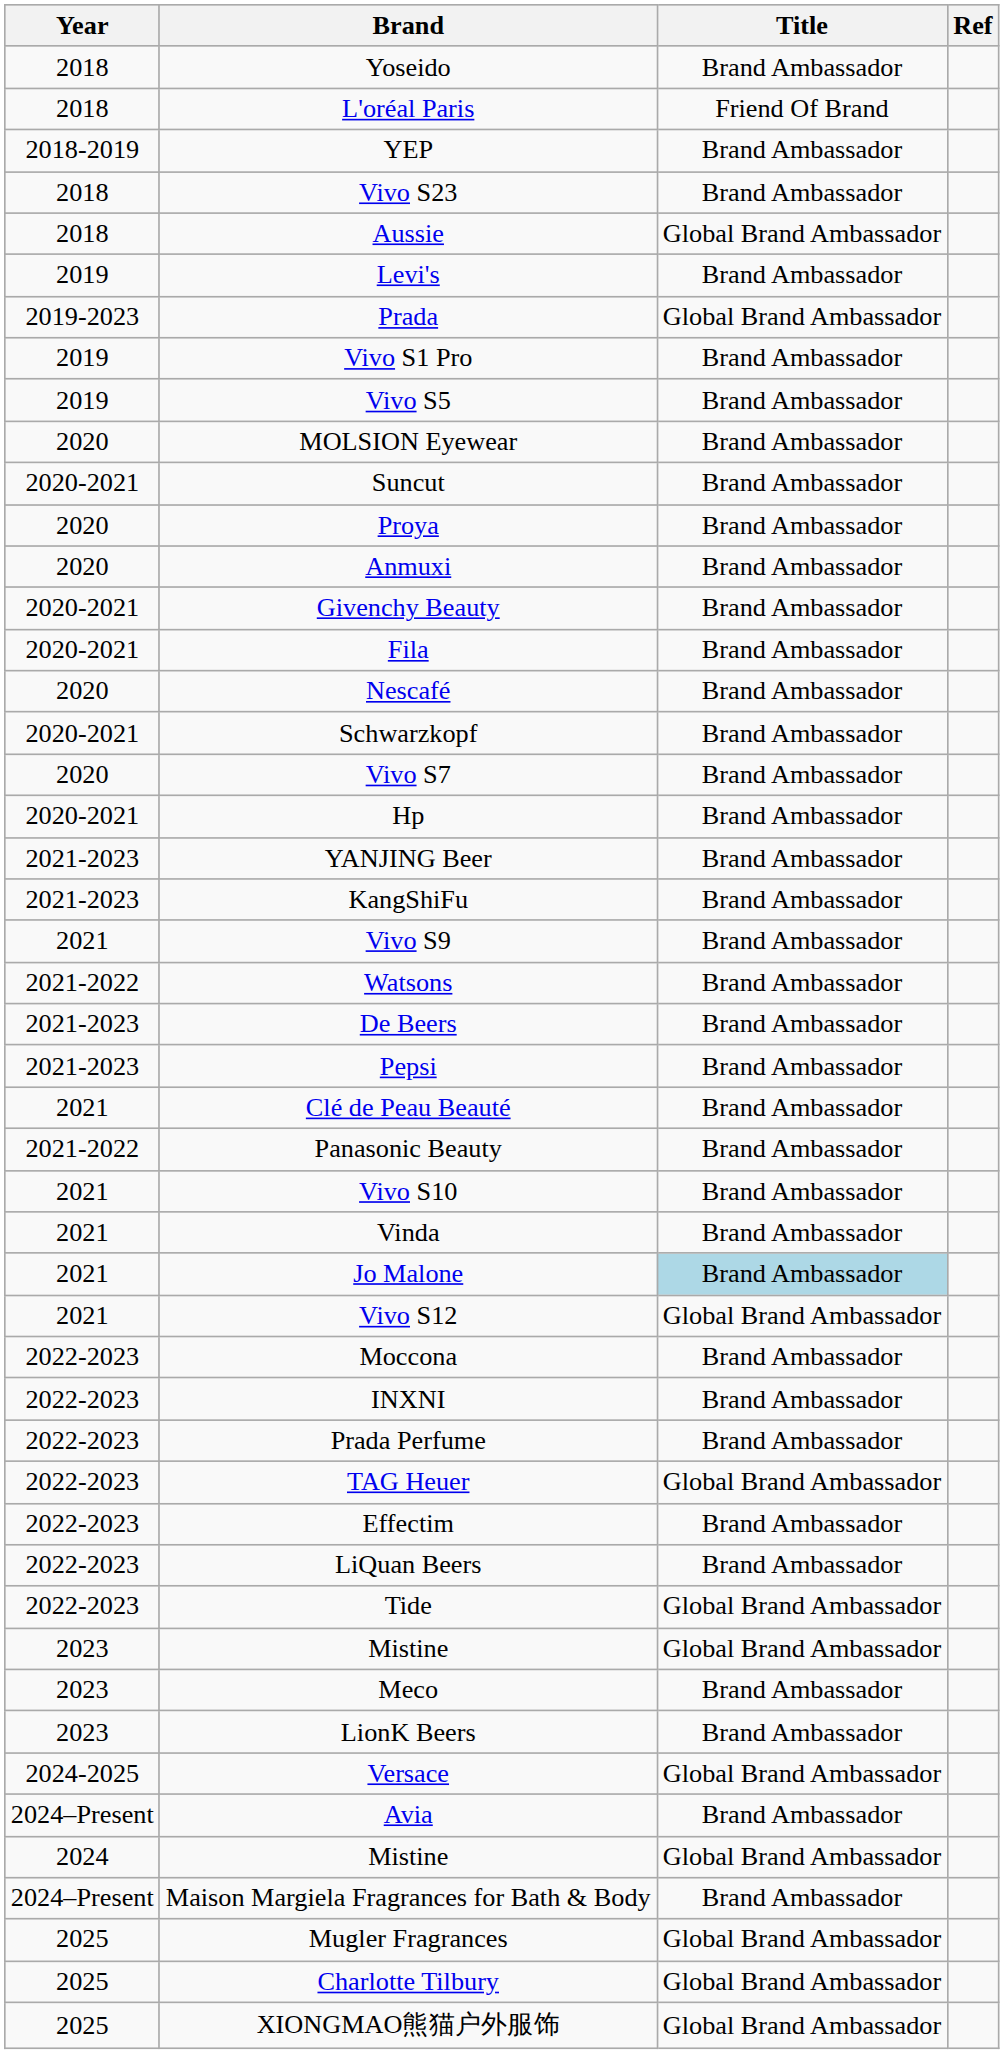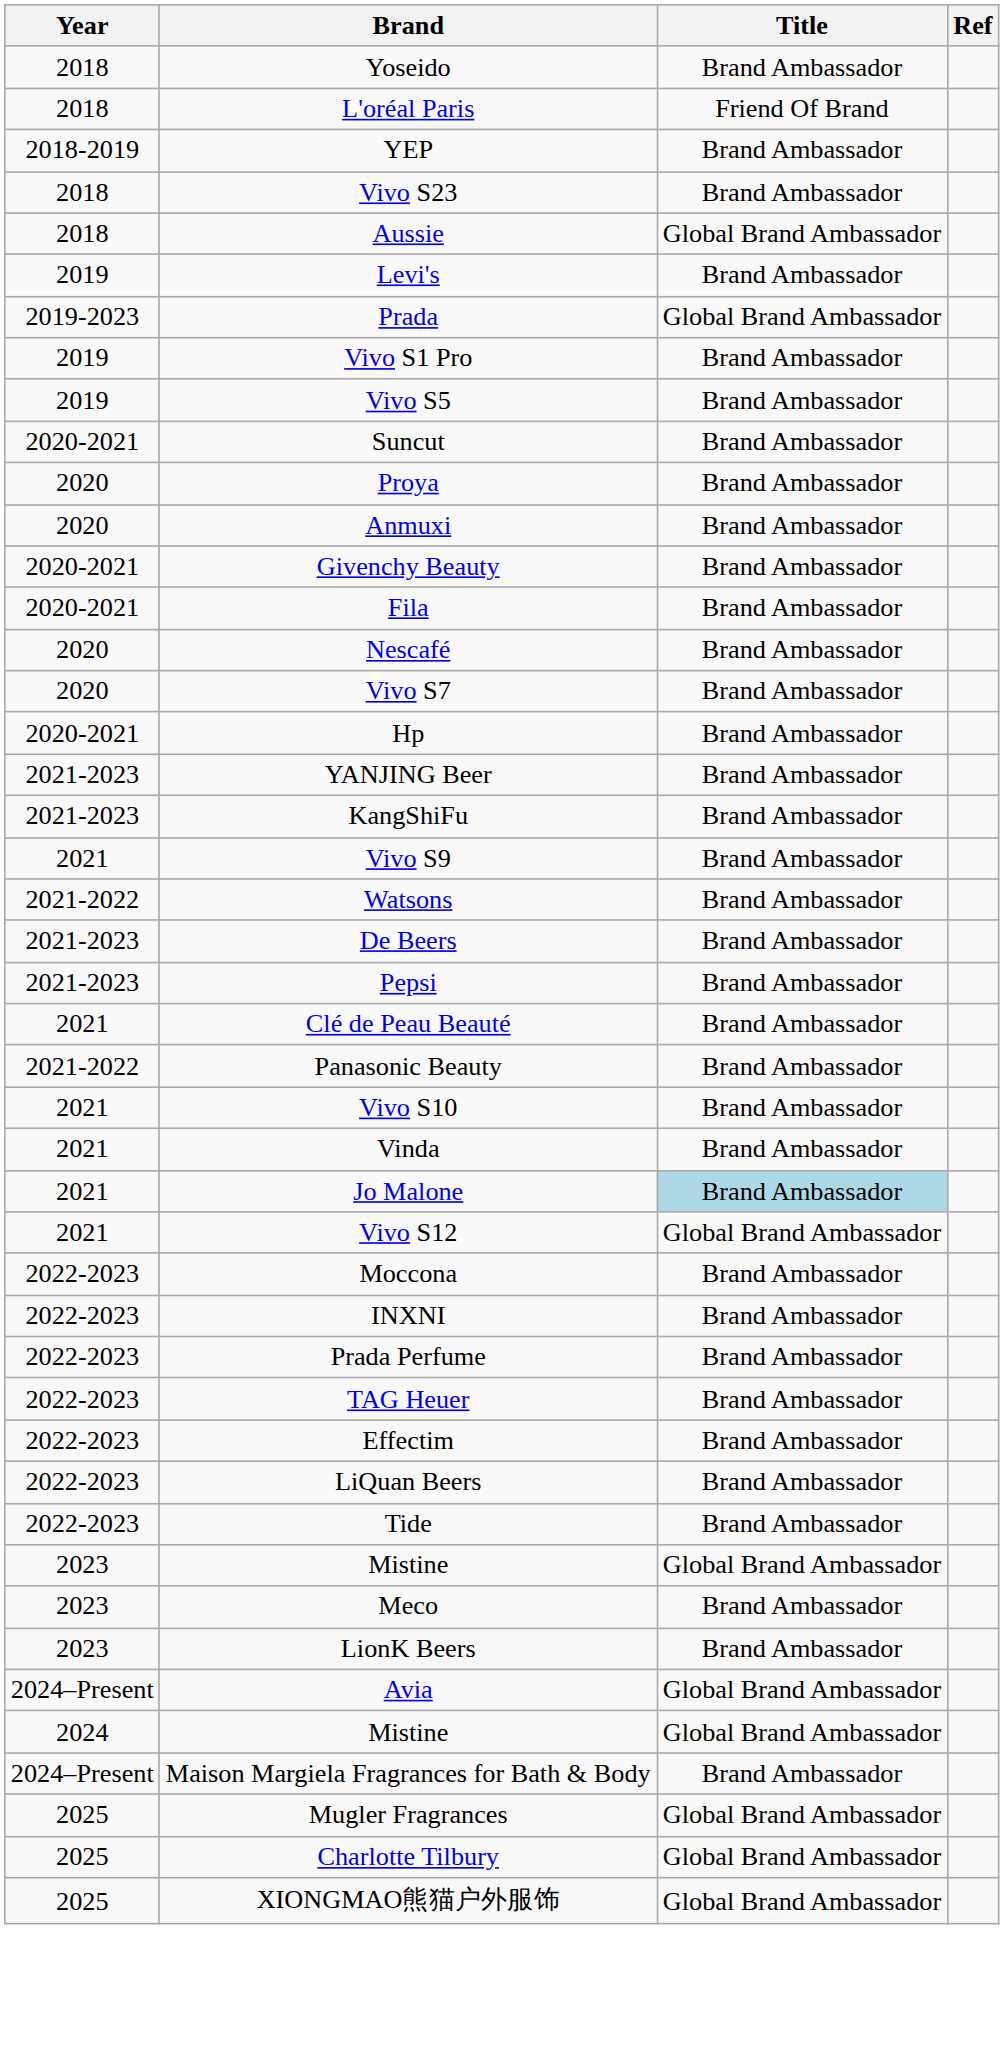- row: 2020 | MOLSION Eyewear | Brand Ambassador
- row: 2020-2021 | Schwarzkopf | Brand Ambassador
TAG Heuer | Title: Global Brand Ambassador -> Brand Ambassador
Tide | Title: Global Brand Ambassador -> Brand Ambassador
- row: 2024-2025 | Versace | Global Brand Ambassador
Avia | Title: Brand Ambassador -> Global Brand Ambassador
